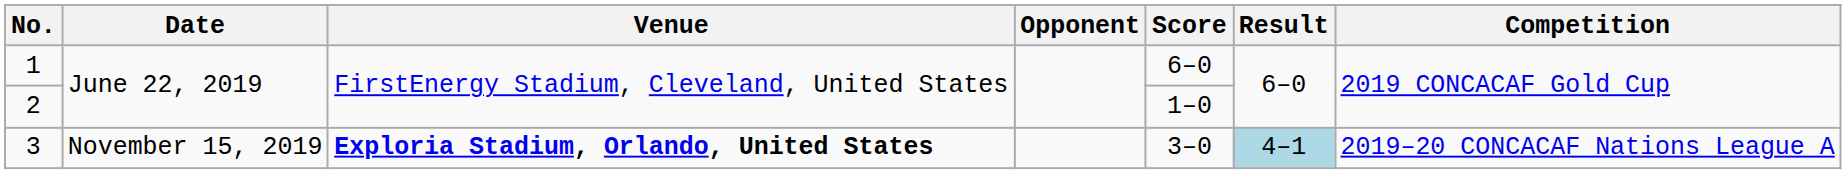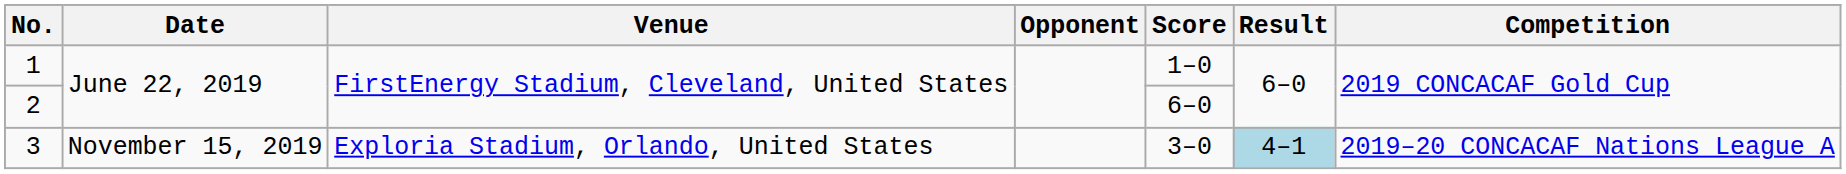1 | Score: 6–0 -> 1–0
2 | Score: 1–0 -> 6–0
3 | Venue: bold -> normal
